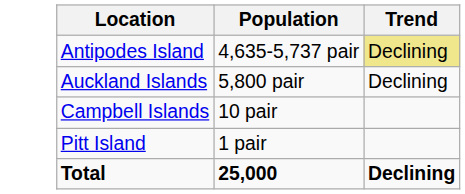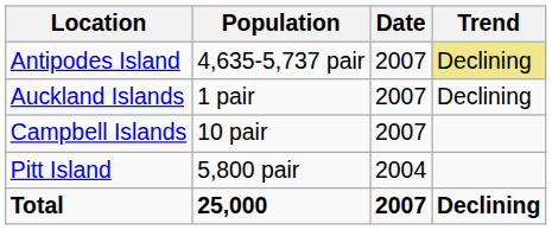+ column: Date | 2007 | 2007 | 2007 | 2004 | 2007
Auckland Islands | Population: 5,800 pair -> 1 pair
Pitt Island | Population: 1 pair -> 5,800 pair
